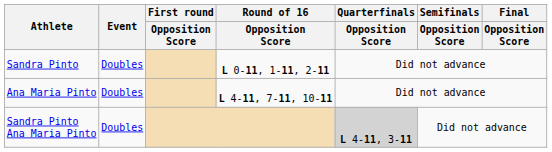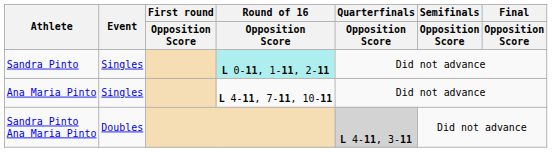Sandra Pinto | Event: Doubles -> Singles
Sandra Pinto | Round of 16 / Opposition Score: no background -> paleturquoise background
Ana Maria Pinto | Event: Doubles -> Singles
